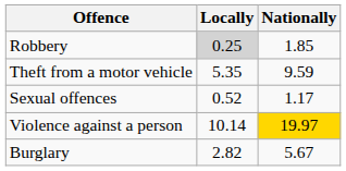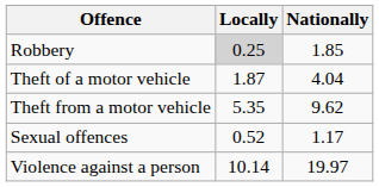+ row: Theft of a motor vehicle | 1.87 | 4.04
Theft from a motor vehicle | Nationally: 9.59 -> 9.62
Violence against a person | Nationally: gold background -> no background
- row: Burglary | 2.82 | 5.67
